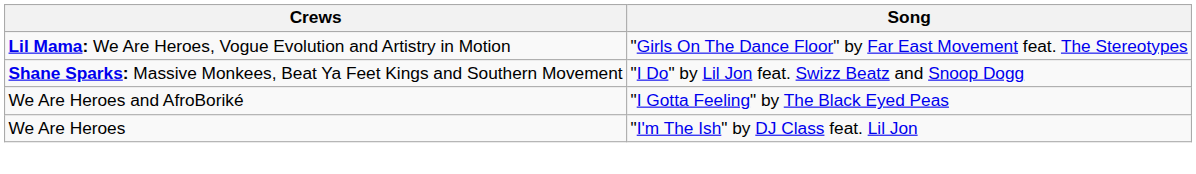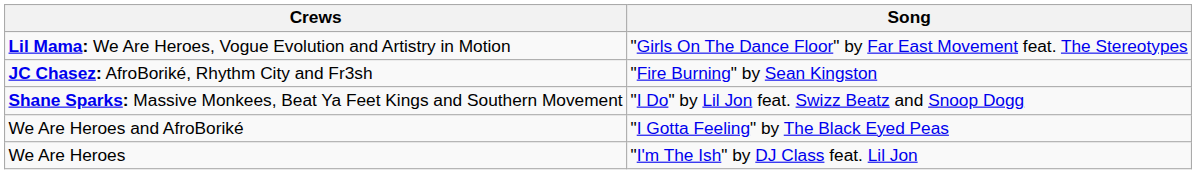+ row: JC Chasez: AfroBoriké, Rhythm City and Fr3sh | "Fire Burning" by Sean Kingston
